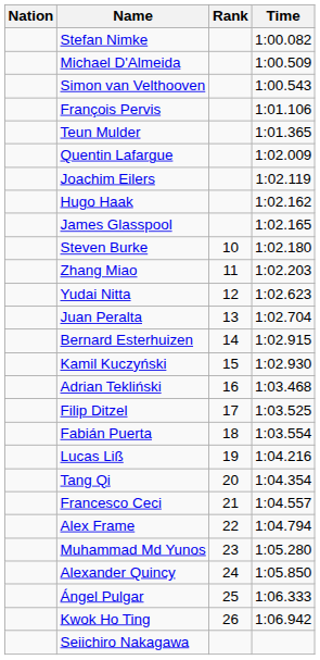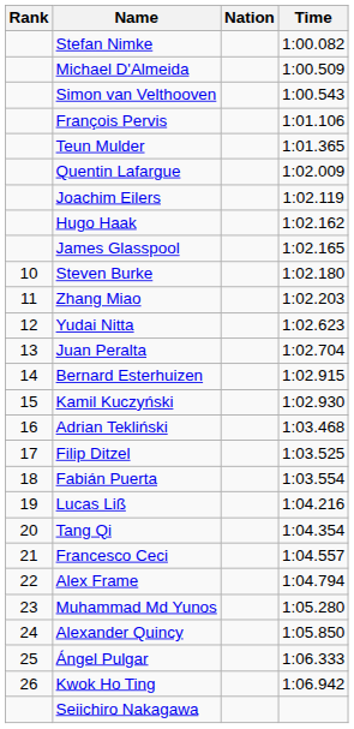columns swapped: Rank <-> Nation
